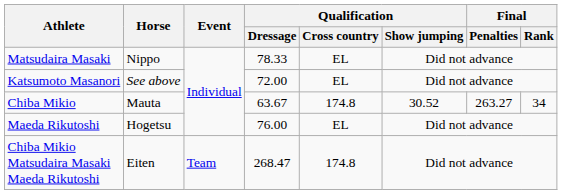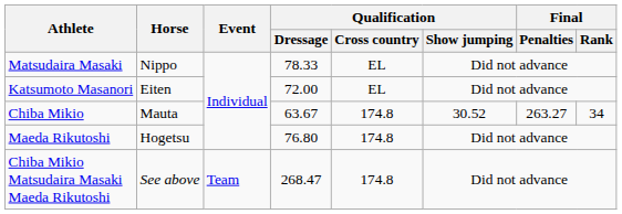Katsumoto Masanori | Horse: See above -> Eiten
Maeda Rikutoshi | Qualification / Dressage: 76.00 -> 76.80
Maeda Rikutoshi | Qualification / Cross country: EL -> 174.8
Chiba Mikio Matsudaira Masaki Maeda Rikutoshi | Horse: Eiten -> See above
